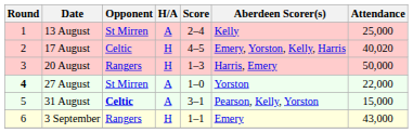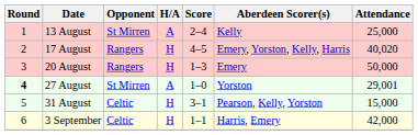17 August | Opponent: Celtic -> Rangers
20 August | Aberdeen Scorer(s): Harris, Emery -> Emery
27 August | Attendance: 22,000 -> 29,001
31 August | Opponent: bold -> normal
31 August | H/A: A -> H
3 September | Opponent: Rangers -> Celtic
3 September | Aberdeen Scorer(s): Emery -> Harris, Emery
3 September | Attendance: 43,000 -> 42,000
